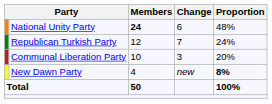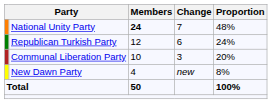National Unity Party | Change: 6 -> 7
Republican Turkish Party | Change: 7 -> 6
New Dawn Party | Proportion: bold -> normal
